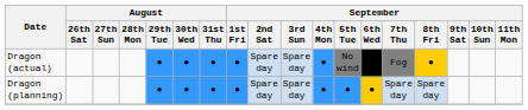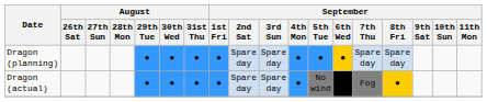rows swapped: Dragon (planning) <-> Dragon (actual)
